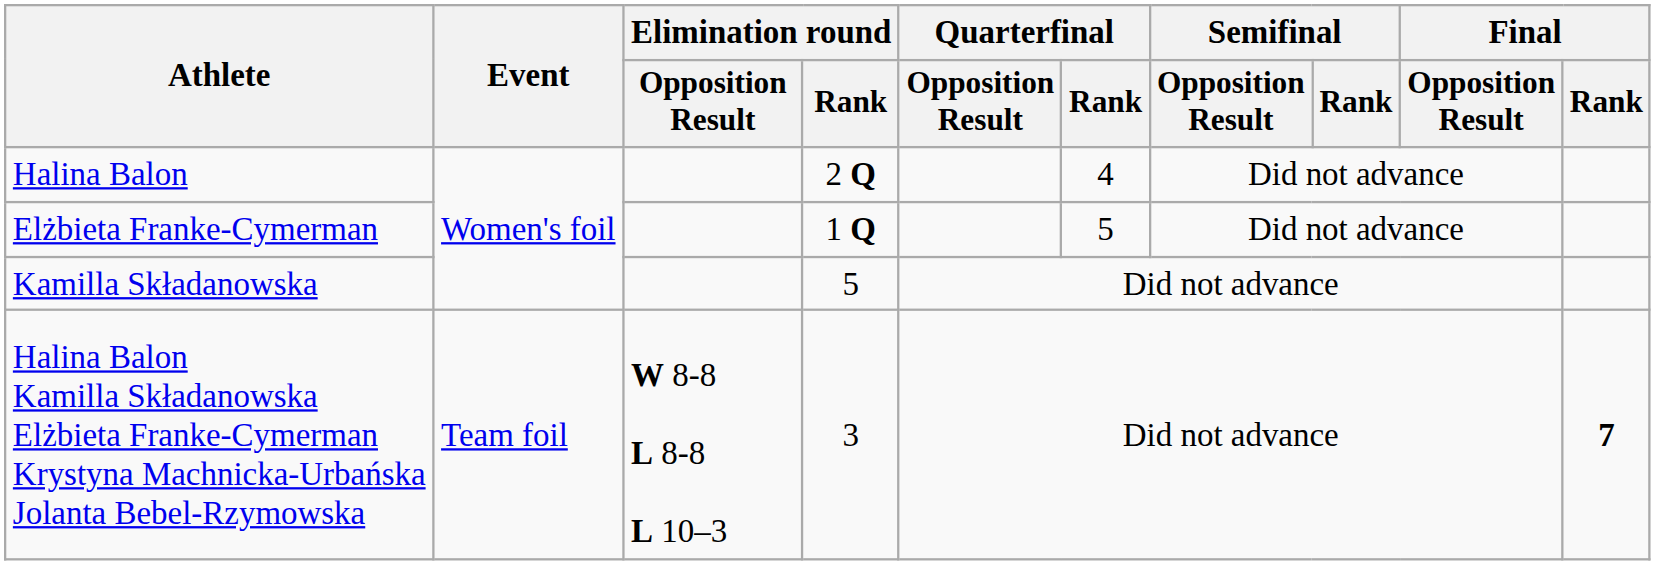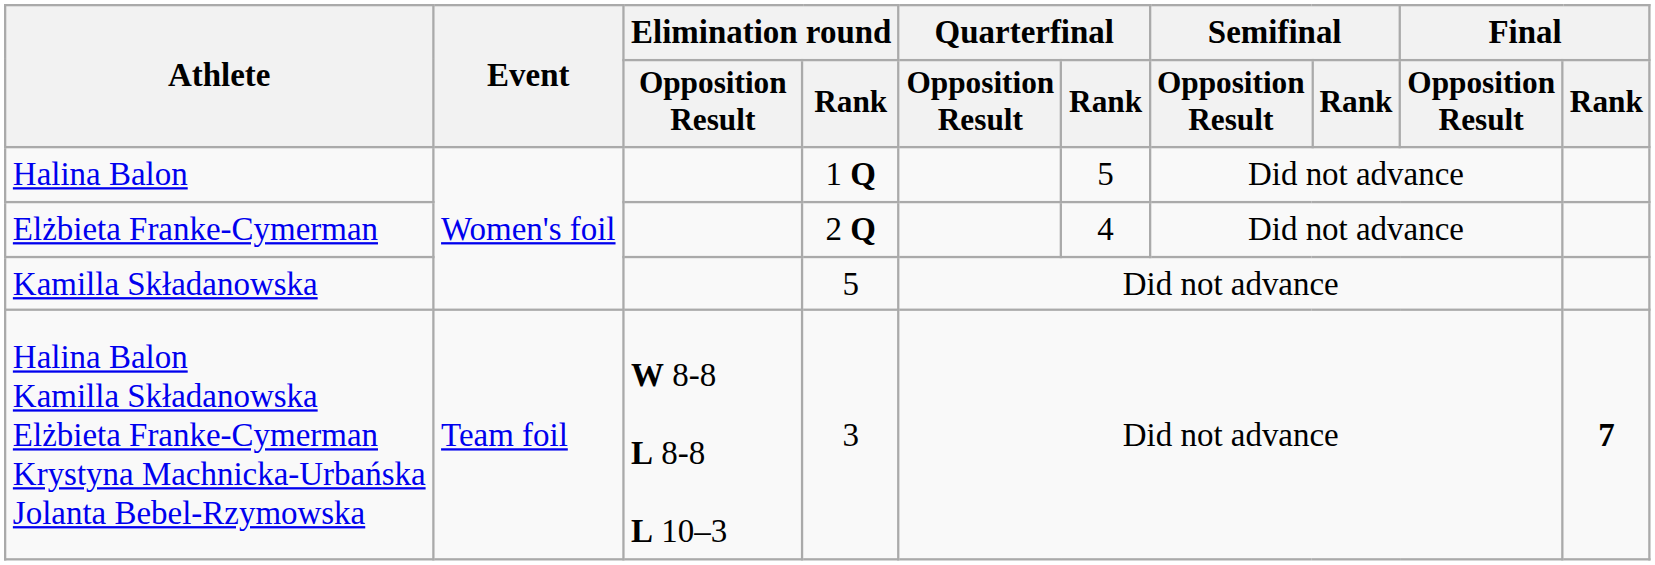Halina Balon | Elimination round / Rank: 2 Q -> 1 Q
Halina Balon | Quarterfinal / Rank: 4 -> 5
Elżbieta Franke-Cymerman | Elimination round / Rank: 1 Q -> 2 Q
Elżbieta Franke-Cymerman | Quarterfinal / Rank: 5 -> 4
